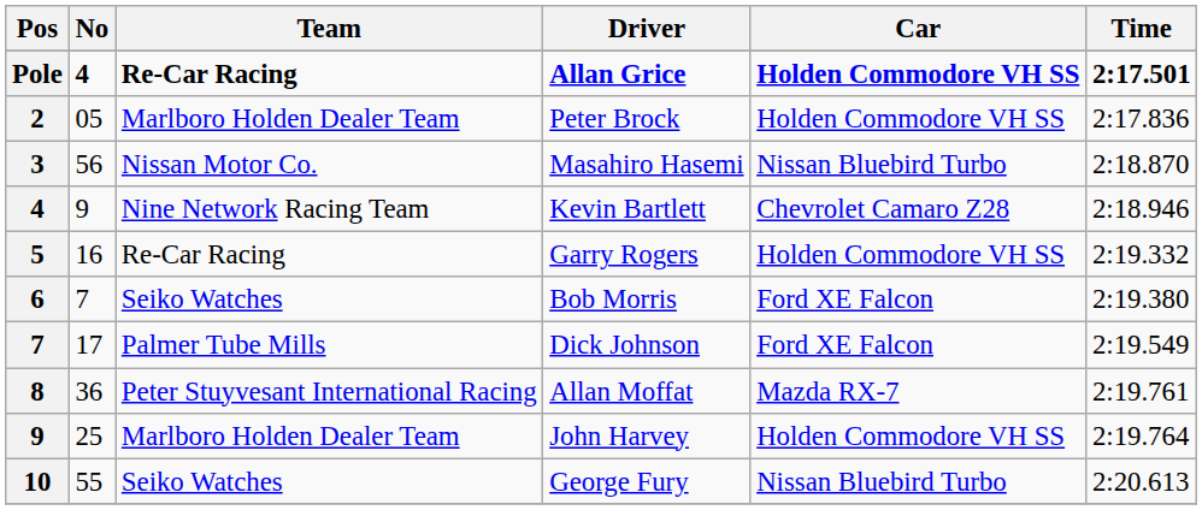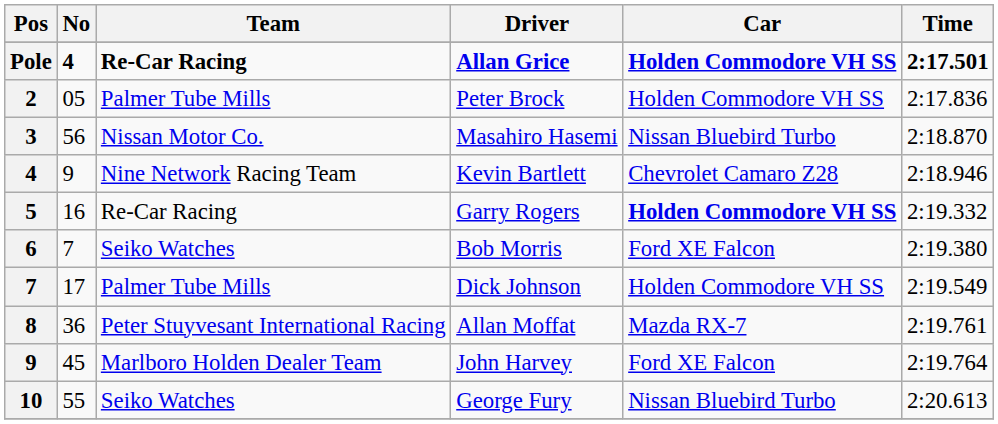Peter Brock | Team: Marlboro Holden Dealer Team -> Palmer Tube Mills
Garry Rogers | Car: normal -> bold
Dick Johnson | Car: Ford XE Falcon -> Holden Commodore VH SS
John Harvey | No: 25 -> 45
John Harvey | Car: Holden Commodore VH SS -> Ford XE Falcon
